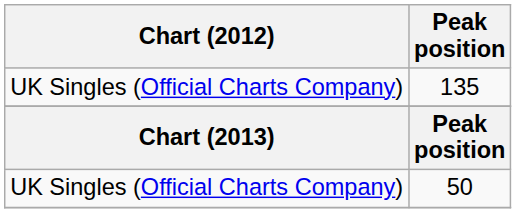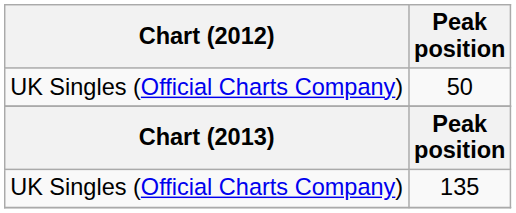rows swapped: 135 <-> 50
